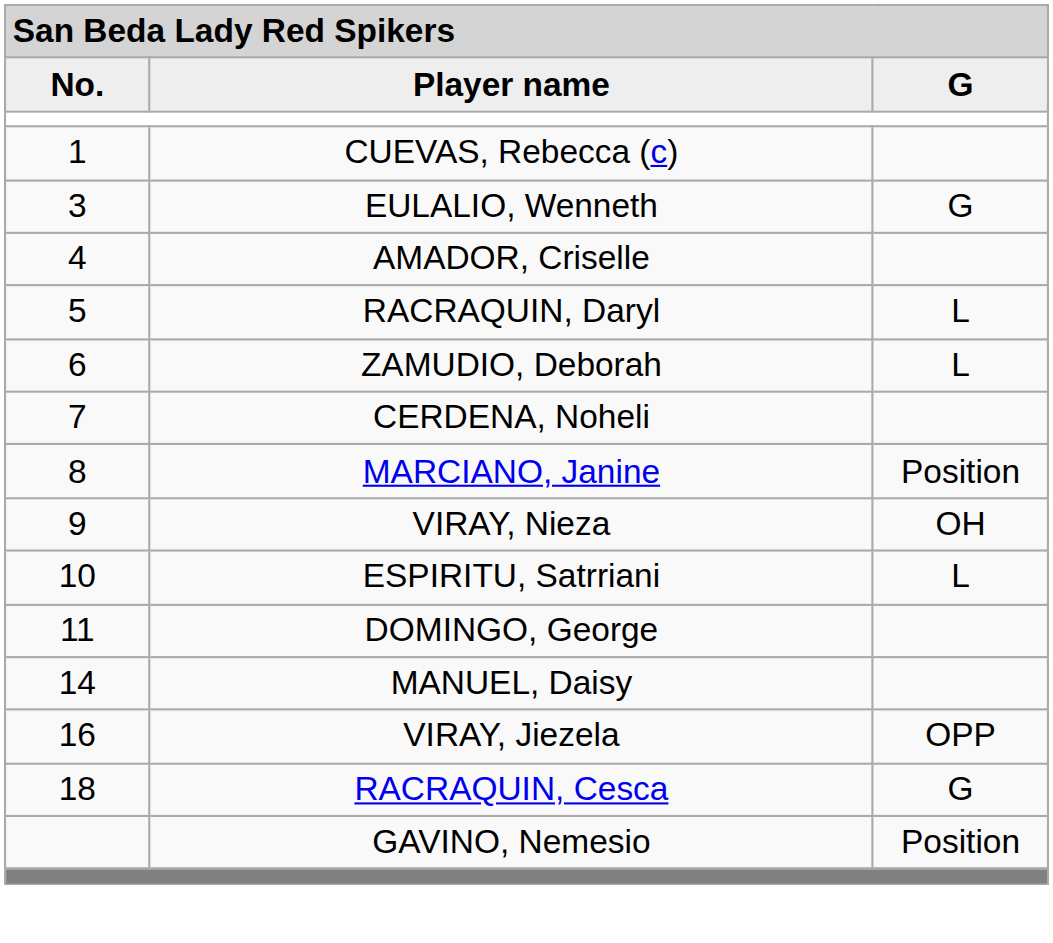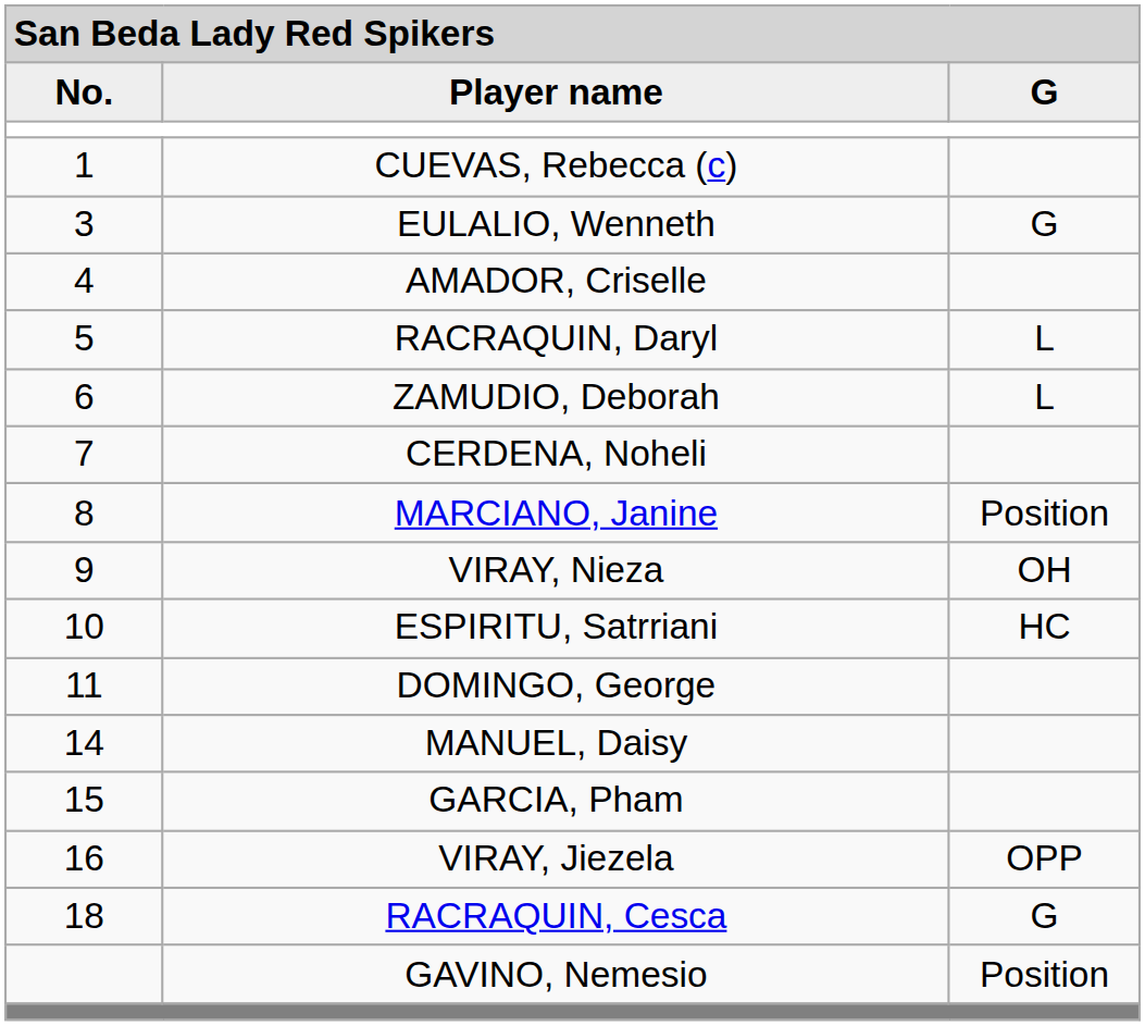ESPIRITU, Satrriani | column 3: L -> HC
+ row: 15 | GARCIA, Pham
